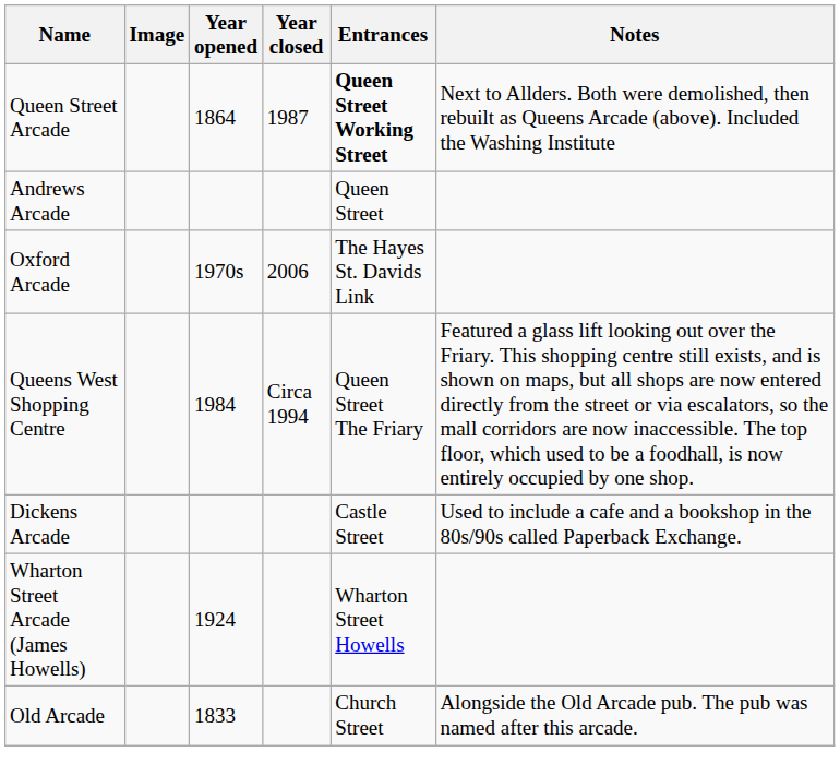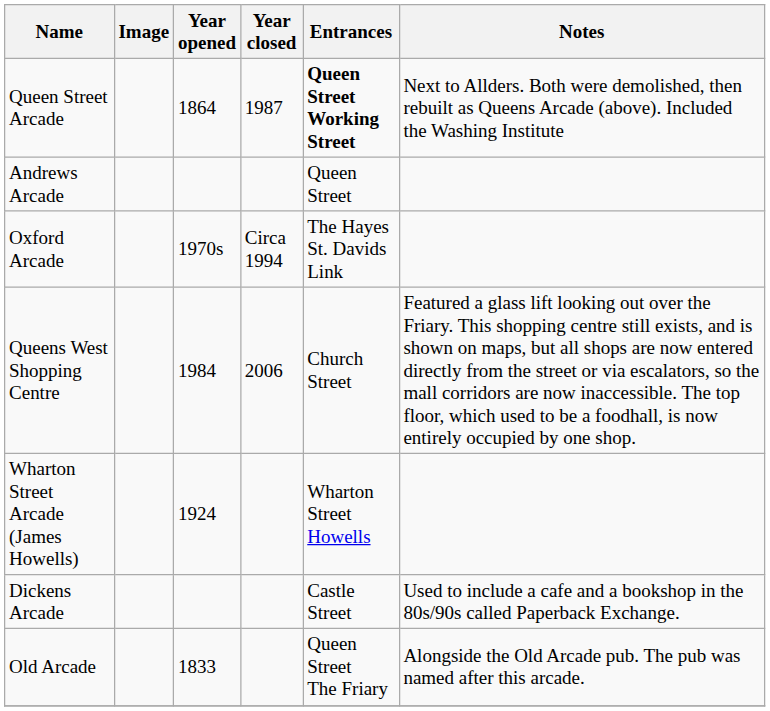Oxford Arcade | Year closed: 2006 -> Circa 1994
Queens West Shopping Centre | Year closed: Circa 1994 -> 2006
Queens West Shopping Centre | Entrances: Queen Street The Friary -> Church Street
rows swapped: Wharton Street Arcade (James Howells) <-> Dickens Arcade
Old Arcade | Entrances: Church Street -> Queen Street The Friary
